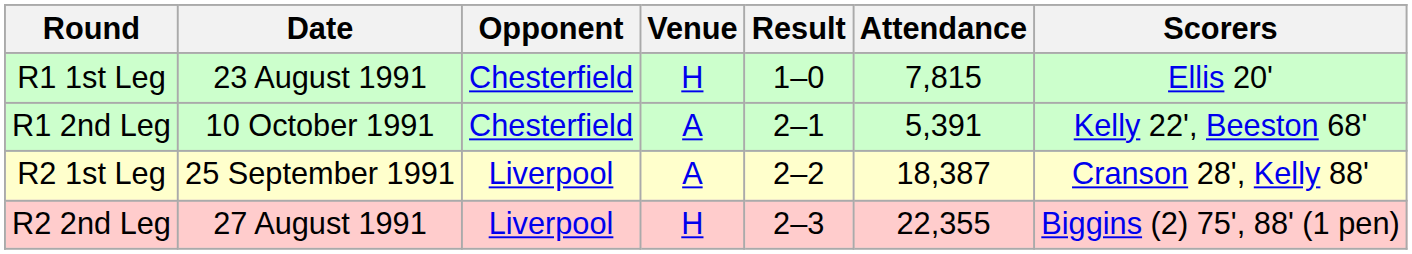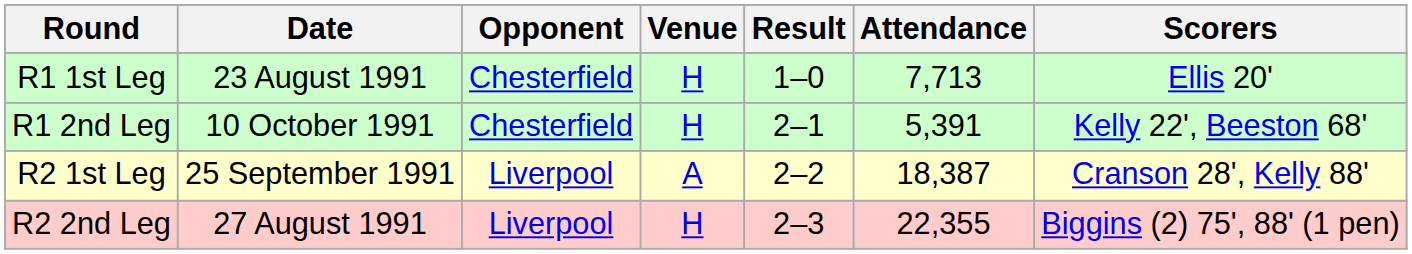R1 1st Leg | Attendance: 7,815 -> 7,713
R1 2nd Leg | Venue: A -> H
